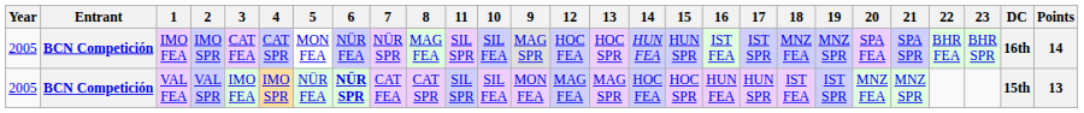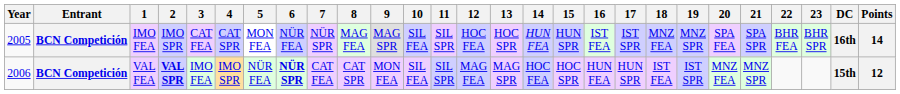columns swapped: 9 <-> 11
VAL FEA | Year: 2005 -> 2006
VAL FEA | 2: normal -> bold
VAL FEA | Points: 13 -> 12
